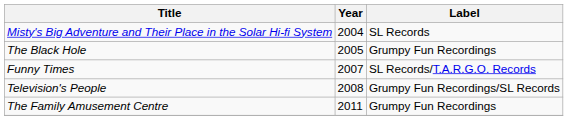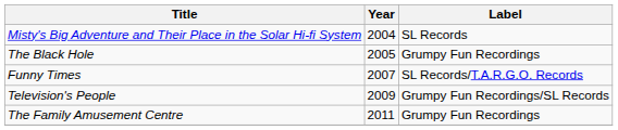Television's People | Year: 2008 -> 2009
